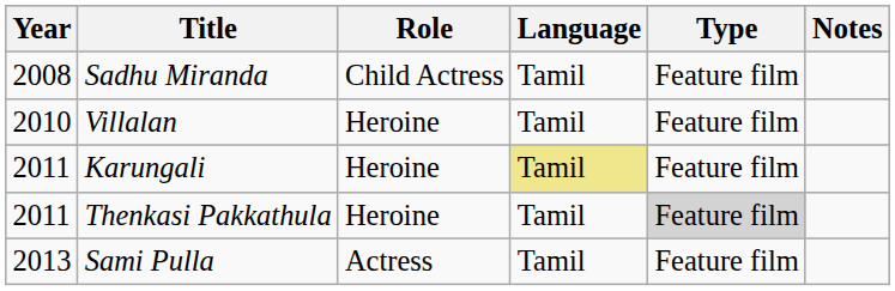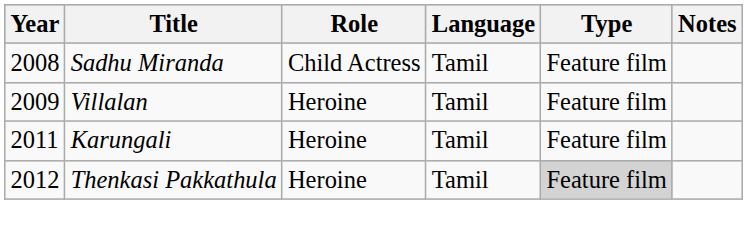Villalan | Year: 2010 -> 2009
Karungali | Language: khaki background -> no background
Thenkasi Pakkathula | Year: 2011 -> 2012
- row: 2013 | Sami Pulla | Actress | Tamil | Feature film
